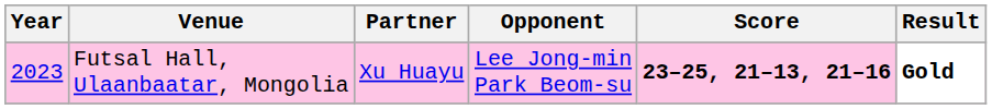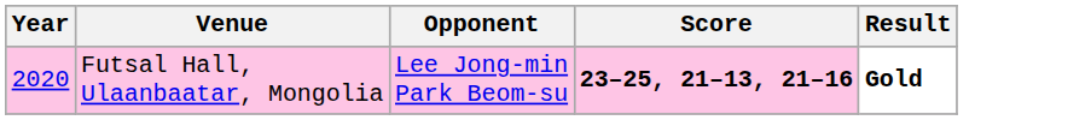- column: Partner | Xu Huayu
Futsal Hall, Ulaanbaatar, Mongolia | Year: 2023 -> 2020
